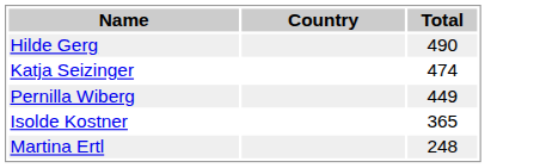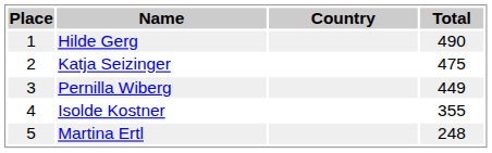+ column: Place | 1 | 2 | 3 | 4 | 5
Katja Seizinger | Total: 474 -> 475
Isolde Kostner | Total: 365 -> 355
